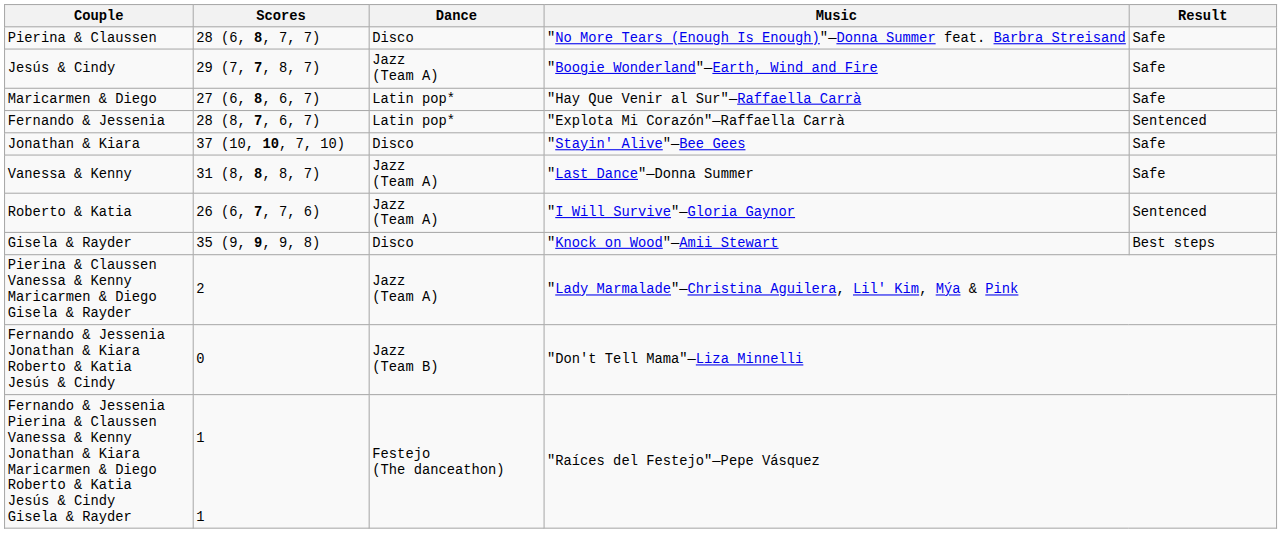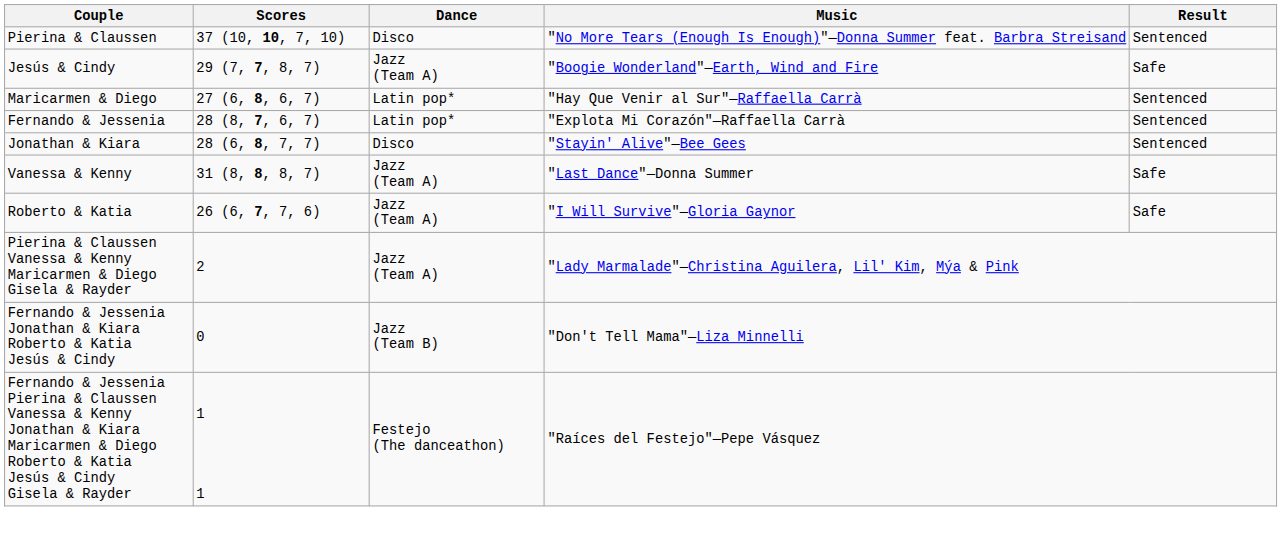Pierina & Claussen | Scores: 28 (6, 8, 7, 7) -> 37 (10, 10, 7, 10)
Pierina & Claussen | Result: Safe -> Sentenced
Maricarmen & Diego | Result: Safe -> Sentenced
Jonathan & Kiara | Scores: 37 (10, 10, 7, 10) -> 28 (6, 8, 7, 7)
Jonathan & Kiara | Result: Safe -> Sentenced
Roberto & Katia | Result: Sentenced -> Safe
- row: Gisela & Rayder | 35 (9, 9, 9, 8) | Disco | "Knock on Wood"—Amii Stewart | Best steps
